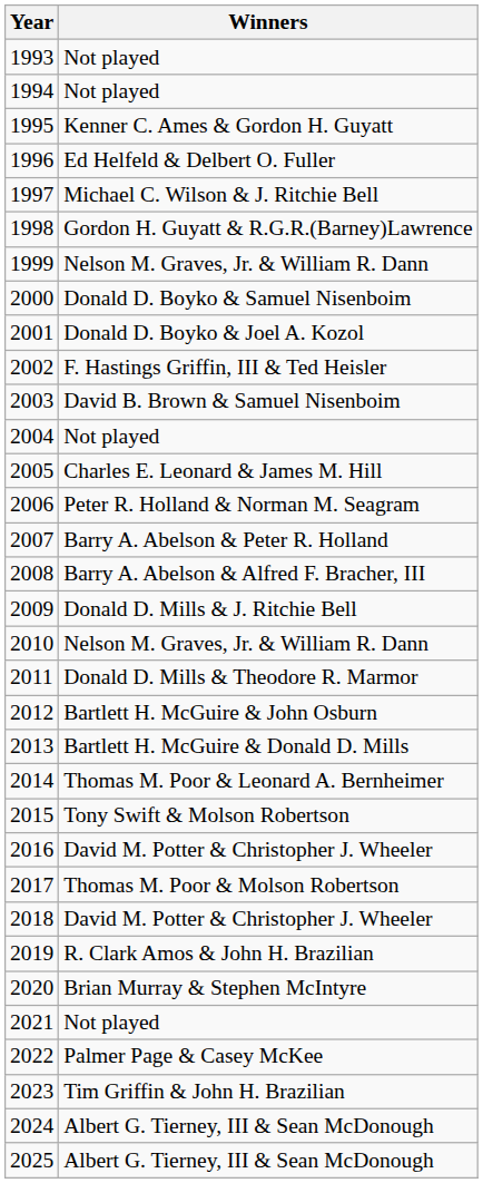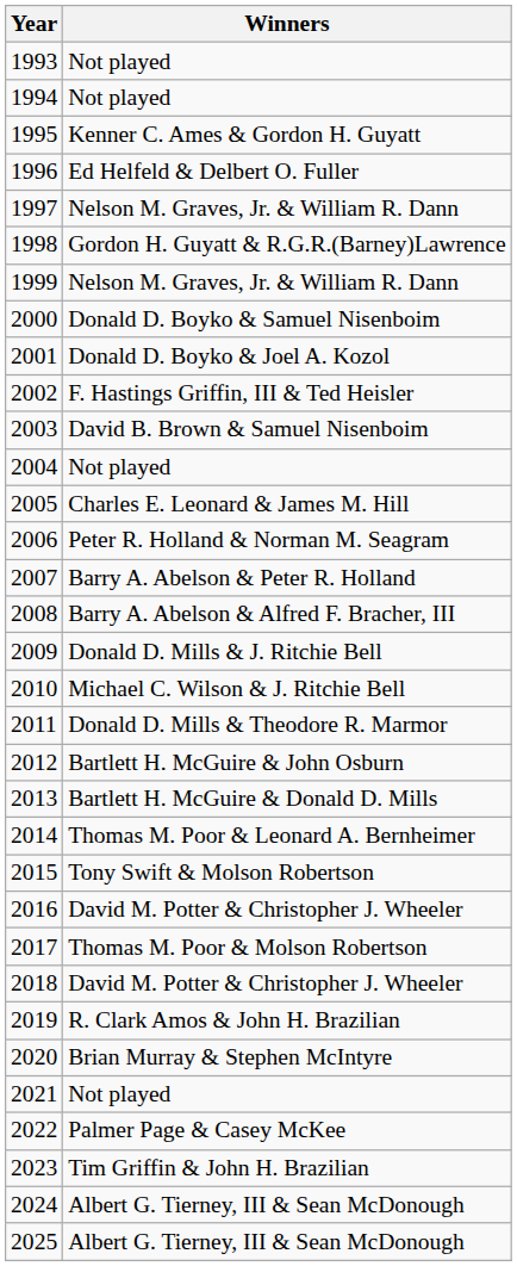1997 | Winners: Michael C. Wilson & J. Ritchie Bell -> Nelson M. Graves, Jr. & William R. Dann
2010 | Winners: Nelson M. Graves, Jr. & William R. Dann -> Michael C. Wilson & J. Ritchie Bell
